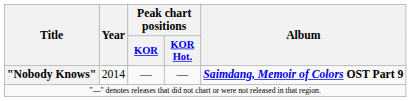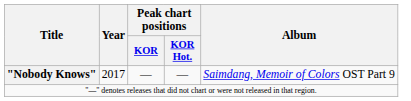"Nobody Knows" | Year: 2014 -> 2017
"Nobody Knows" | Album: bold -> normal
